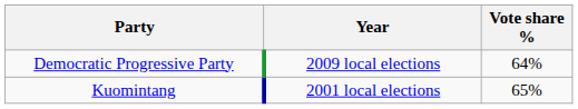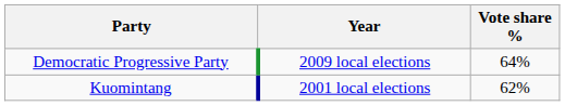Kuomintang | Vote share %: 65% -> 62%
